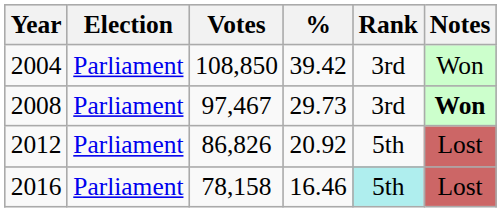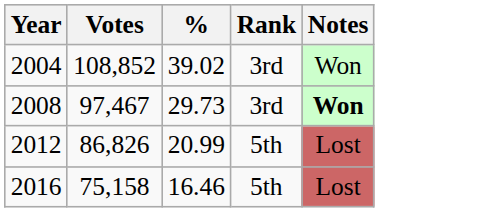- column: Election | Parliament | Parliament | Parliament | Parliament
2004 | Votes: 108,850 -> 108,852
2004 | %: 39.42 -> 39.02
2012 | %: 20.92 -> 20.99
2016 | Votes: 78,158 -> 75,158
2016 | Rank: paleturquoise background -> no background
